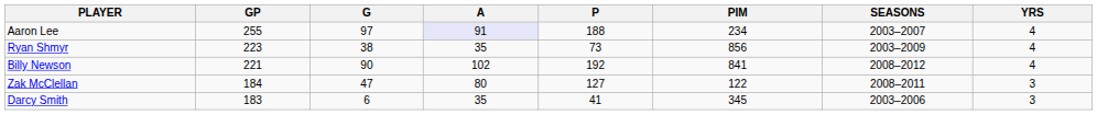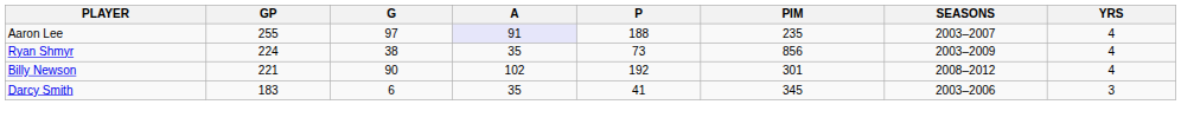Aaron Lee | PIM: 234 -> 235
Ryan Shmyr | GP: 223 -> 224
Billy Newson | PIM: 841 -> 301
- row: Zak McClellan | 184 | 47 | 80 | 127 | 122 | 2008–2011 | 3
